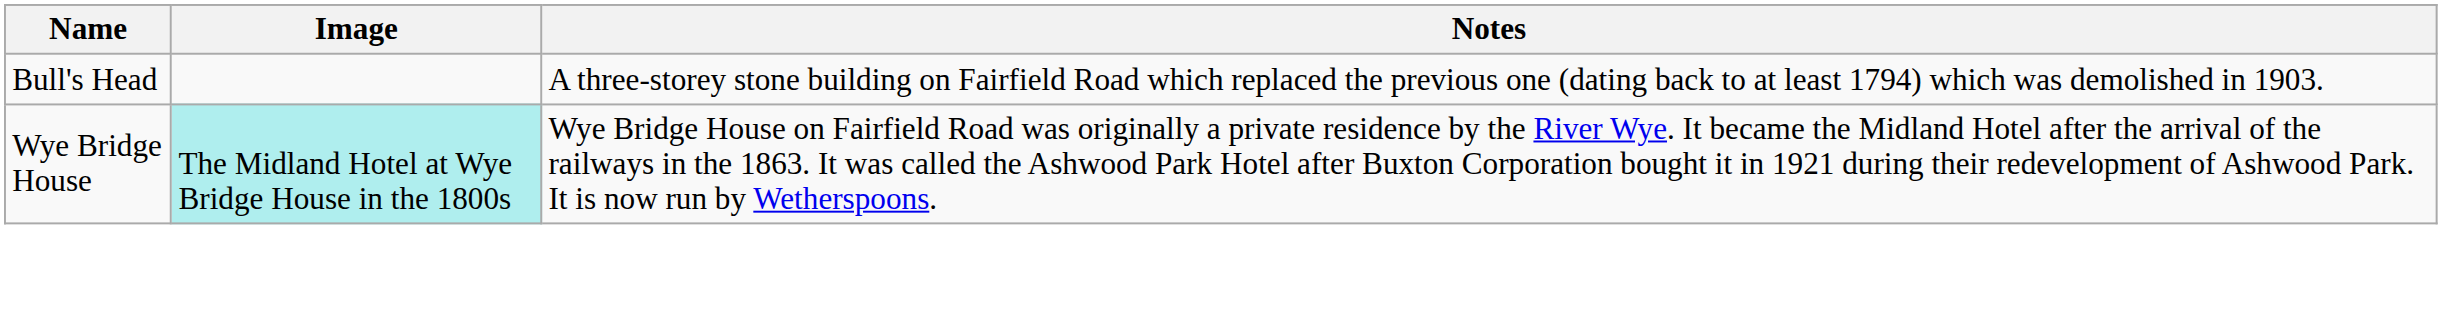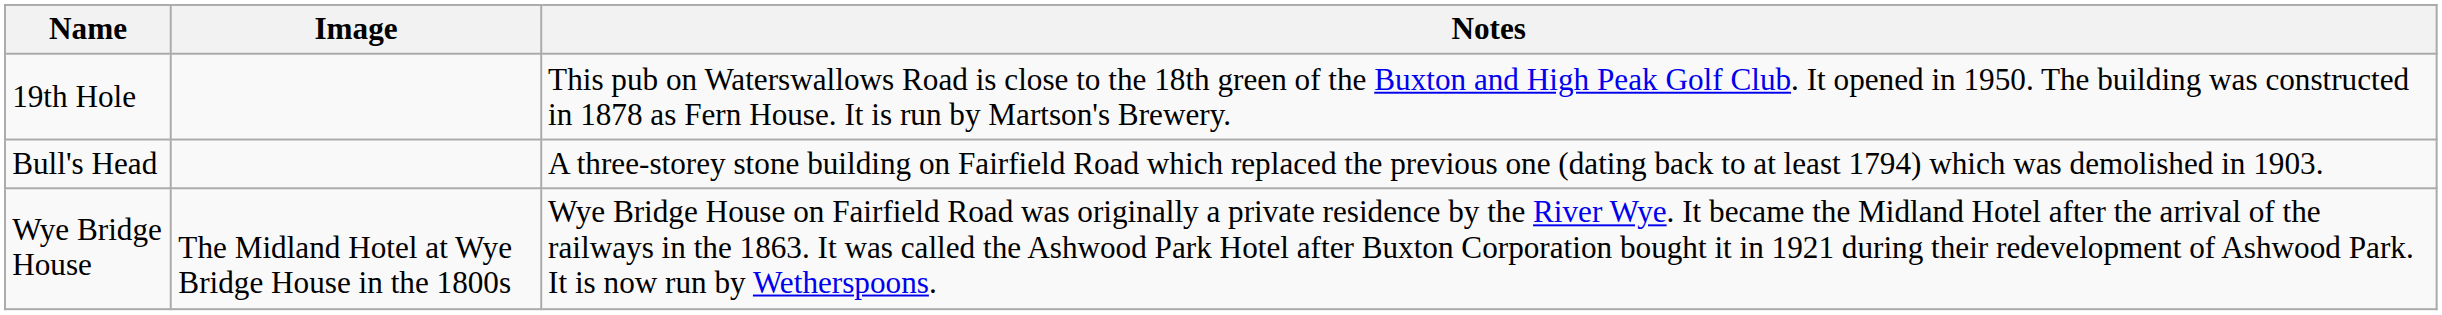+ row: 19th Hole | This pub on Waterswallows Road is close to the 18th green of the Buxton and High Peak Golf Club. It opened in 1950. The building was constructed in 1878 as Fern House. It is run by Martson's Brewery.
Wye Bridge House | Image: paleturquoise background -> no background
